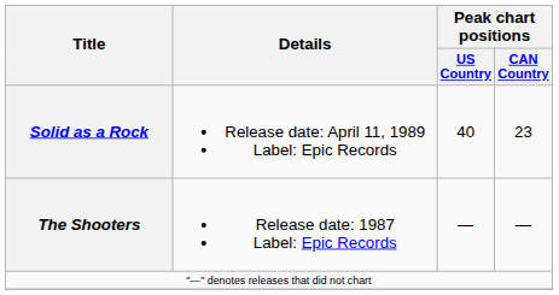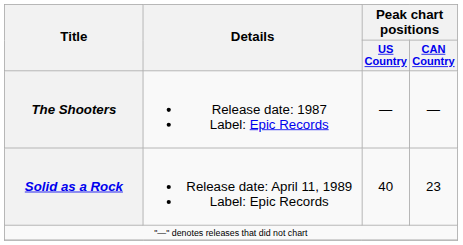rows swapped: The Shooters <-> Solid as a Rock
